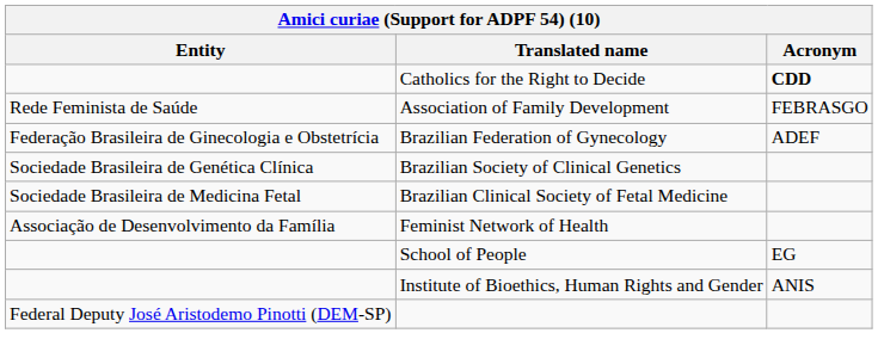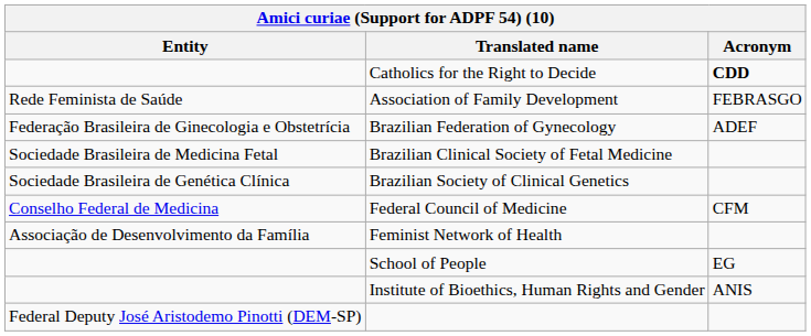rows swapped: Brazilian Society of Clinical Genetics <-> Brazilian Clinical Society of Fetal Medicine
+ row: Conselho Federal de Medicina | Federal Council of Medicine | CFM
